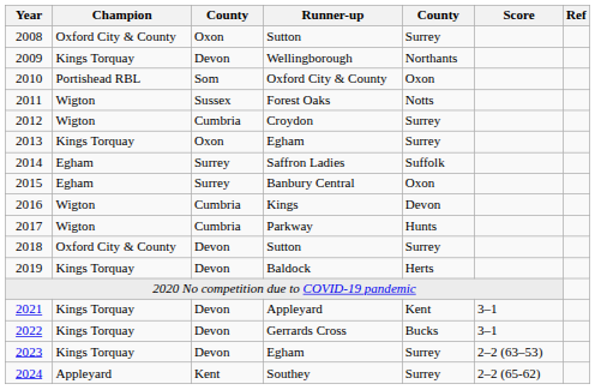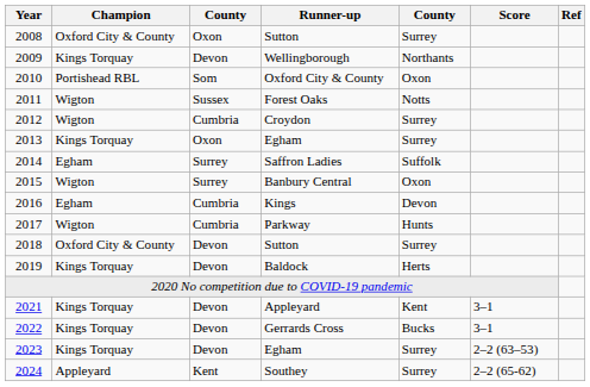2015 | Champion: Egham -> Wigton
2016 | Champion: Wigton -> Egham
